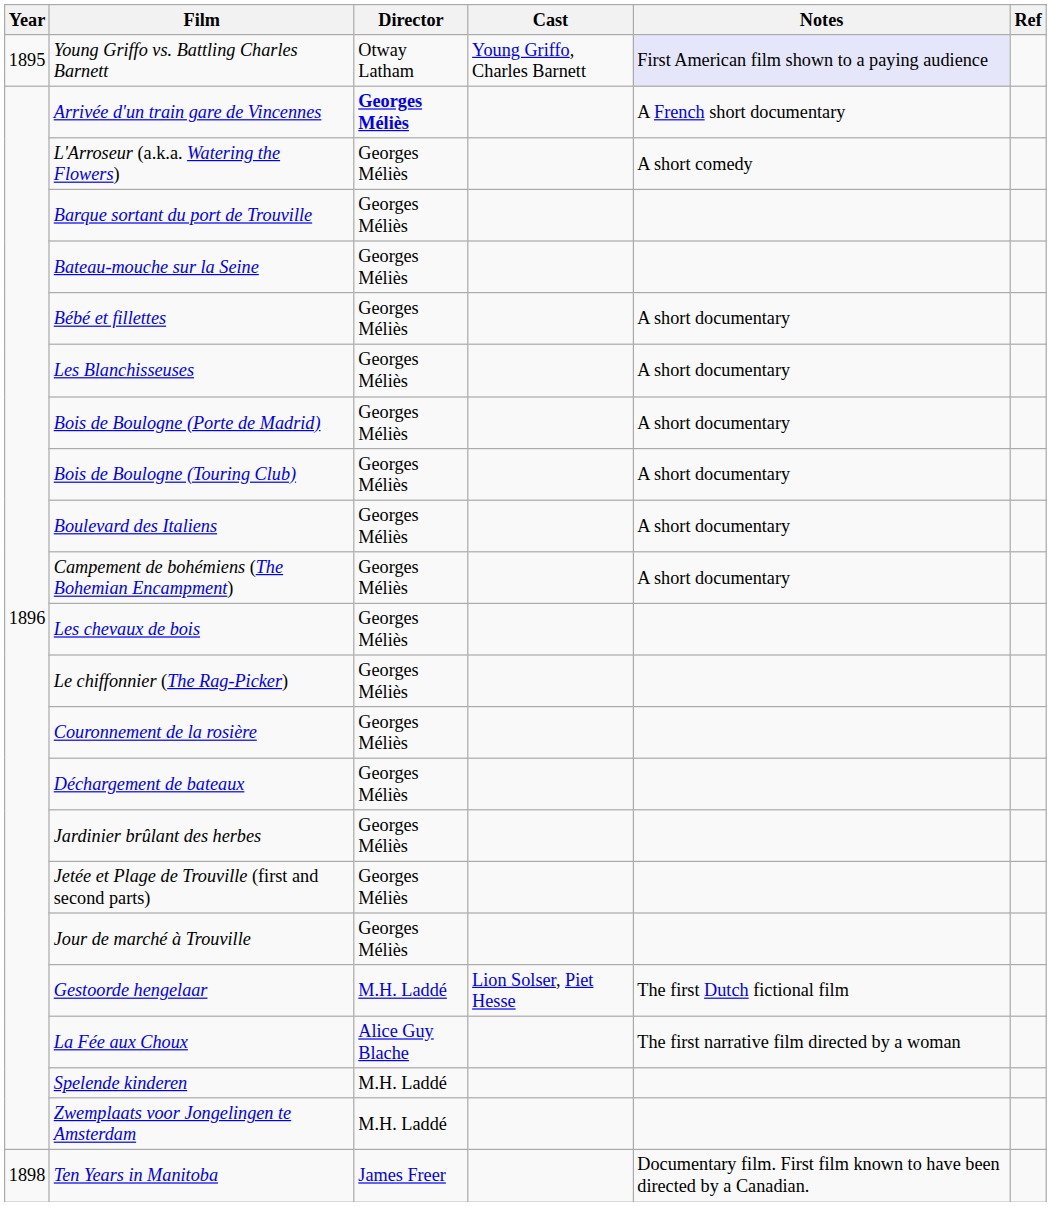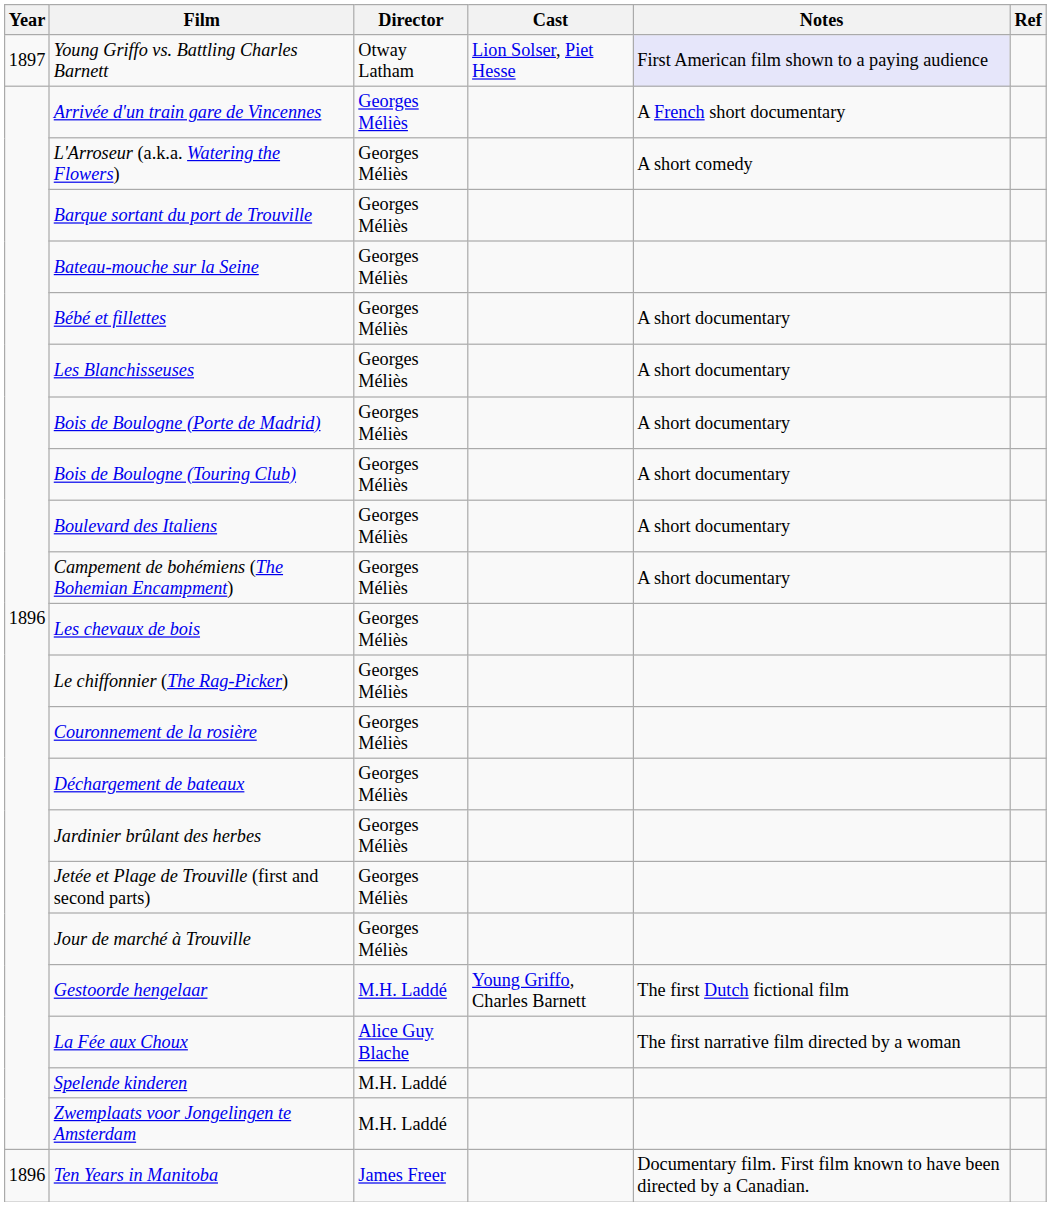Young Griffo vs. Battling Charles Barnett | Year: 1895 -> 1897
Young Griffo vs. Battling Charles Barnett | Cast: Young Griffo, Charles Barnett -> Lion Solser, Piet Hesse
Arrivée d'un train gare de Vincennes | Director: bold -> normal
Gestoorde hengelaar | Cast: Lion Solser, Piet Hesse -> Young Griffo, Charles Barnett
Ten Years in Manitoba | Year: 1898 -> 1896
